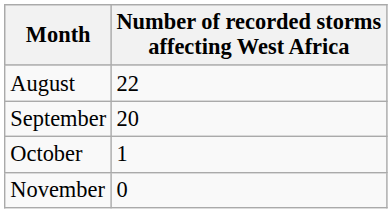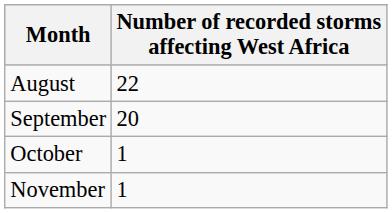November | Number of recorded storms affecting West Africa: 0 -> 1
